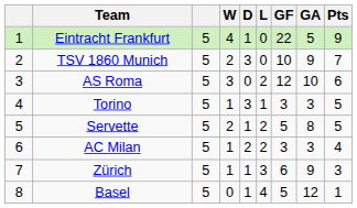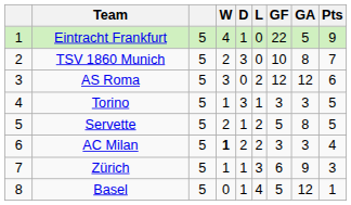TSV 1860 Munich | GA: 9 -> 8
AS Roma | GA: 10 -> 12
AC Milan | W: normal -> bold
